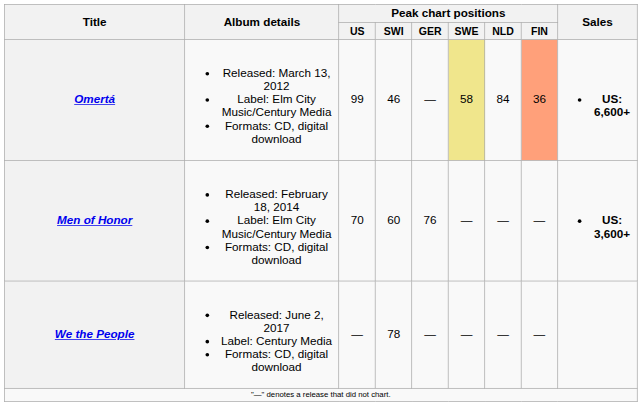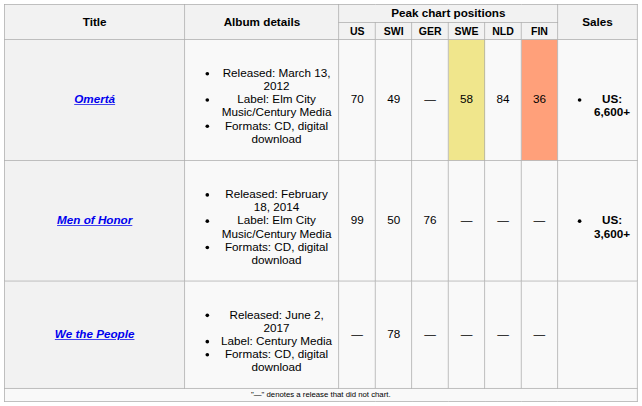Omertá | Peak chart positions / US: 99 -> 70
Omertá | Peak chart positions / SWI: 46 -> 49
Men of Honor | Peak chart positions / US: 70 -> 99
Men of Honor | Peak chart positions / SWI: 60 -> 50
